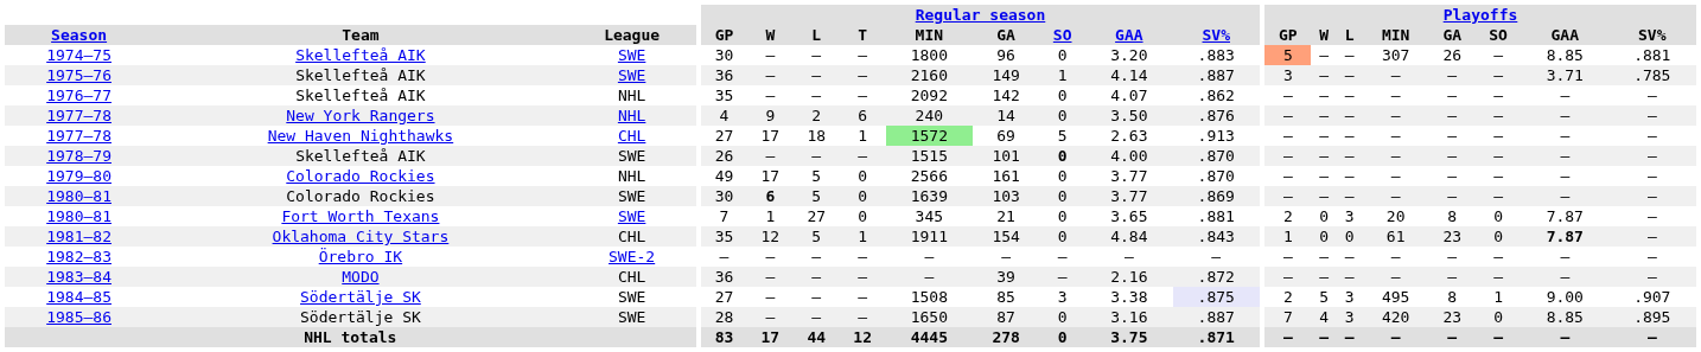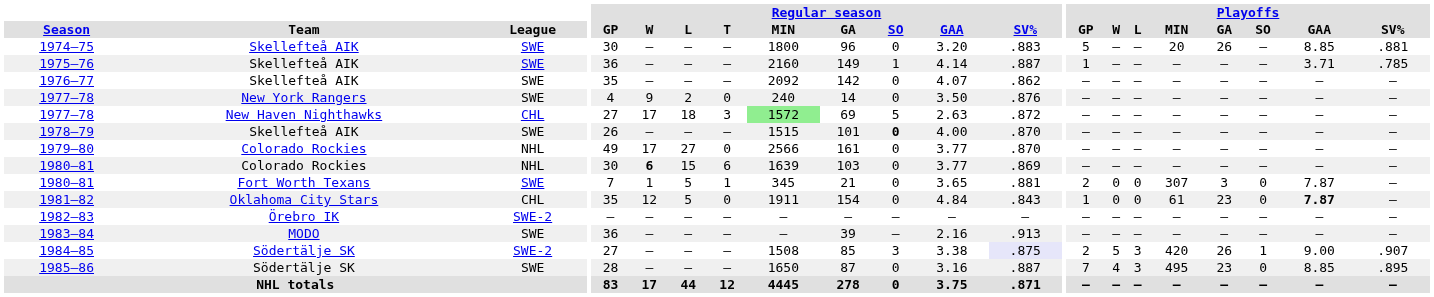1974–75 | Playoffs / GP: lightsalmon background -> no background
1974–75 | Playoffs / MIN: 307 -> 20
1975–76 | Playoffs / GP: 3 -> 1
1976–77 | League: NHL -> SWE
1977–78 / New York Rangers | League: NHL -> SWE
1977–78 / New York Rangers | Regular season / T: 6 -> 0
1977–78 / New Haven Nighthawks | Regular season / T: 1 -> 3
1977–78 / New Haven Nighthawks | Regular season / SV%: .913 -> .872
1979–80 | Regular season / L: 5 -> 27
1980–81 / Colorado Rockies | League: SWE -> NHL
1980–81 / Colorado Rockies | Regular season / L: 5 -> 15
1980–81 / Colorado Rockies | Regular season / T: 0 -> 6
1980–81 / Fort Worth Texans | Regular season / L: 27 -> 5
1980–81 / Fort Worth Texans | Regular season / T: 0 -> 1
1980–81 / Fort Worth Texans | Playoffs / L: 3 -> 0
1980–81 / Fort Worth Texans | Playoffs / MIN: 20 -> 307
1980–81 / Fort Worth Texans | Playoffs / GA: 8 -> 3
1981–82 | Regular season / T: 1 -> 0
1983–84 | League: CHL -> SWE
1983–84 | Regular season / SV%: .872 -> .913
1984–85 | League: SWE -> SWE-2
1984–85 | Playoffs / MIN: 495 -> 420
1984–85 | Playoffs / GA: 8 -> 26
1985–86 | Playoffs / MIN: 420 -> 495
